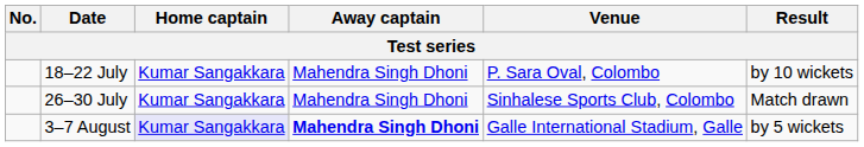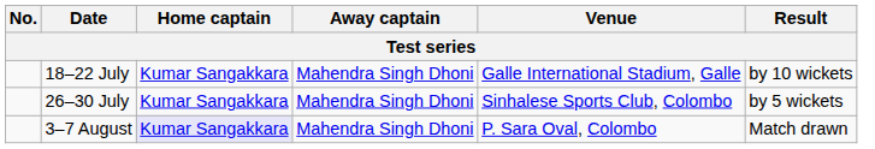18–22 July | Venue: P. Sara Oval, Colombo -> Galle International Stadium, Galle
26–30 July | Result: Match drawn -> by 5 wickets
3–7 August | Away captain: bold -> normal
3–7 August | Venue: Galle International Stadium, Galle -> P. Sara Oval, Colombo
3–7 August | Result: by 5 wickets -> Match drawn
